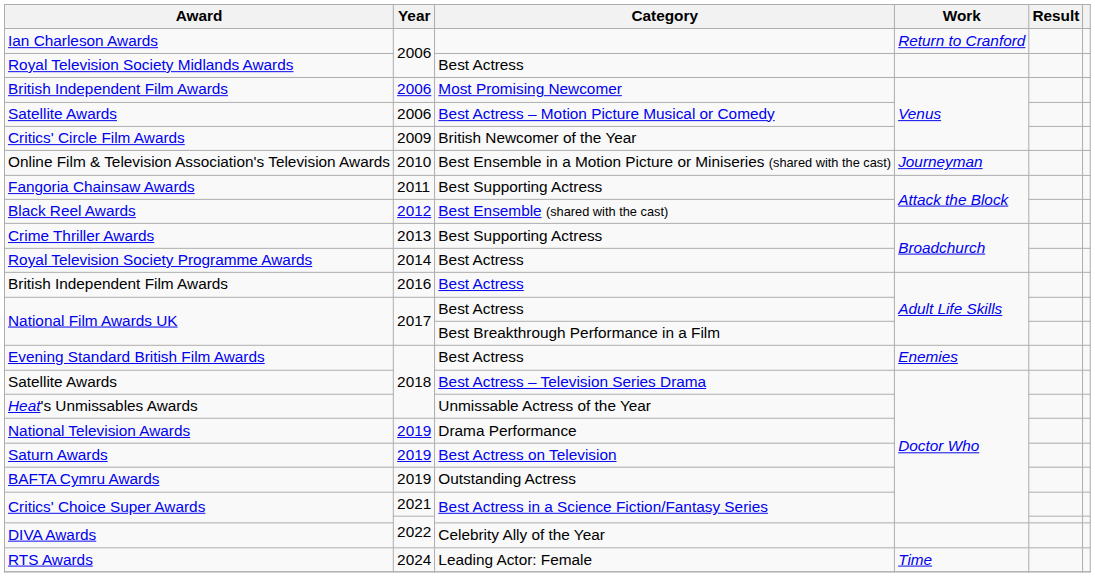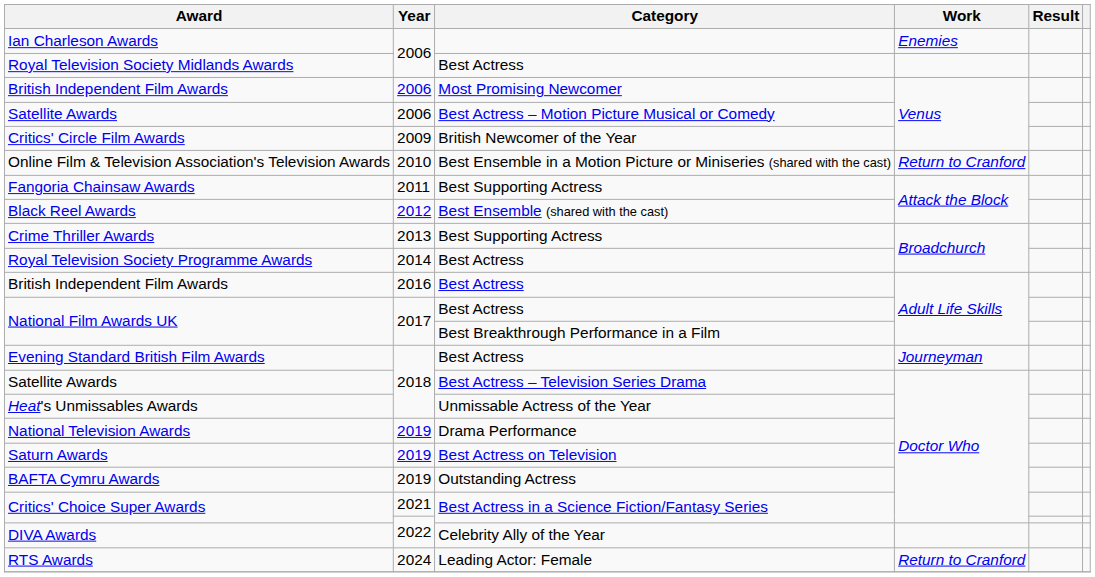Ian Charleson Awards | Work: Return to Cranford -> Enemies
Online Film & Television Association's Television Awards | Work: Journeyman -> Return to Cranford
Evening Standard British Film Awards | Work: Enemies -> Journeyman
RTS Awards | Work: Time -> Return to Cranford
